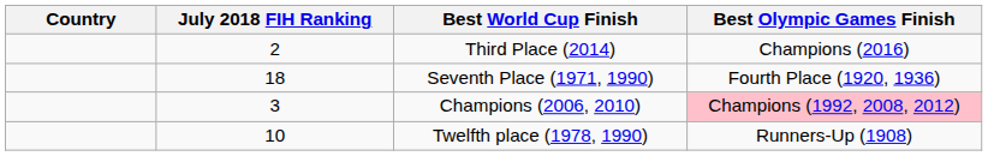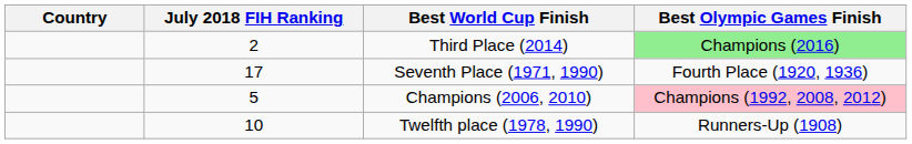Third Place (2014) | Best Olympic Games Finish: no background -> lightgreen background
Seventh Place (1971, 1990) | July 2018 FIH Ranking: 18 -> 17
Champions (2006, 2010) | July 2018 FIH Ranking: 3 -> 5
